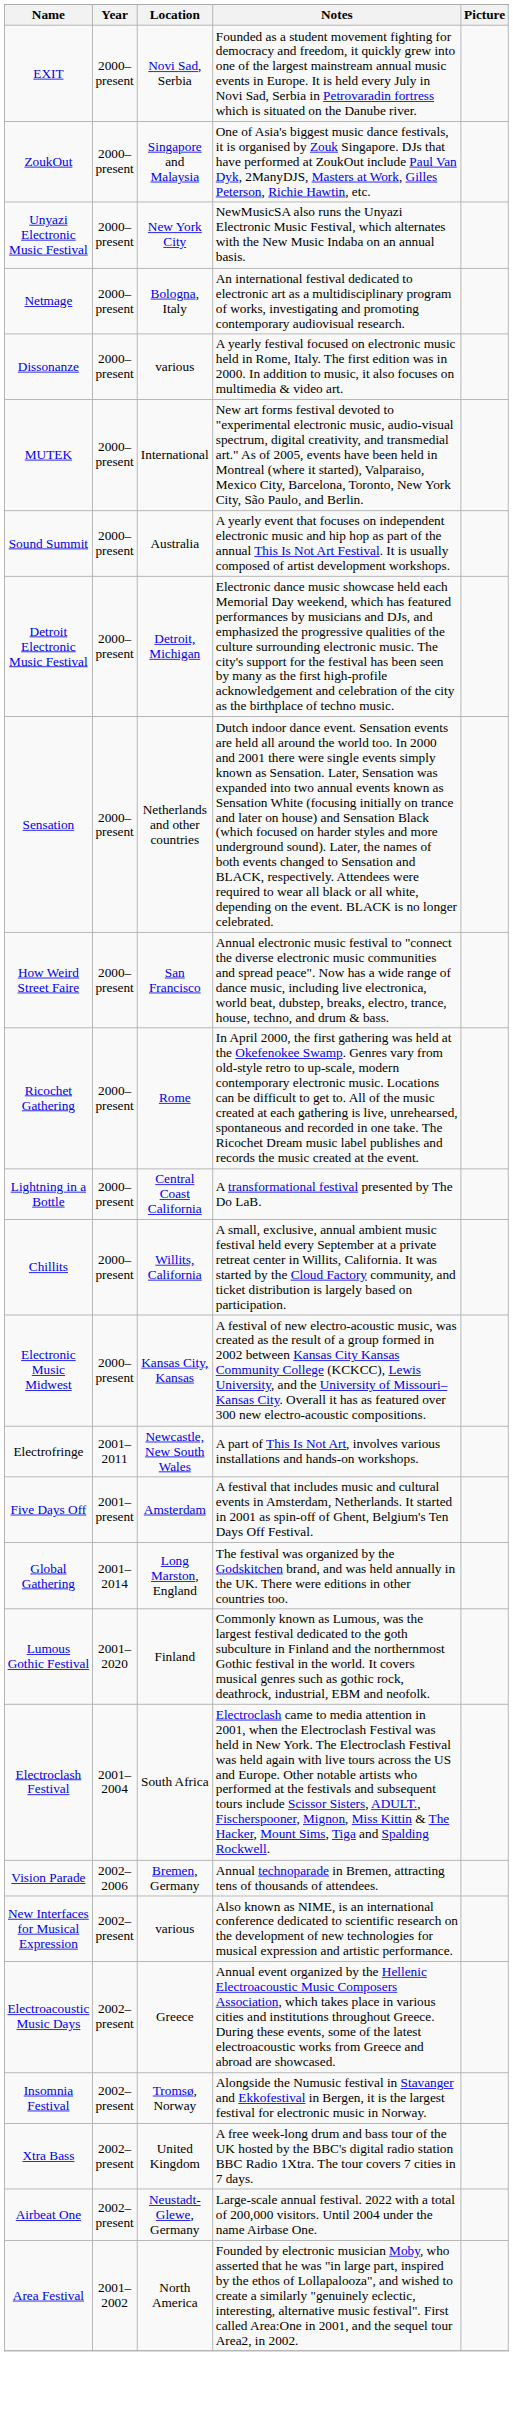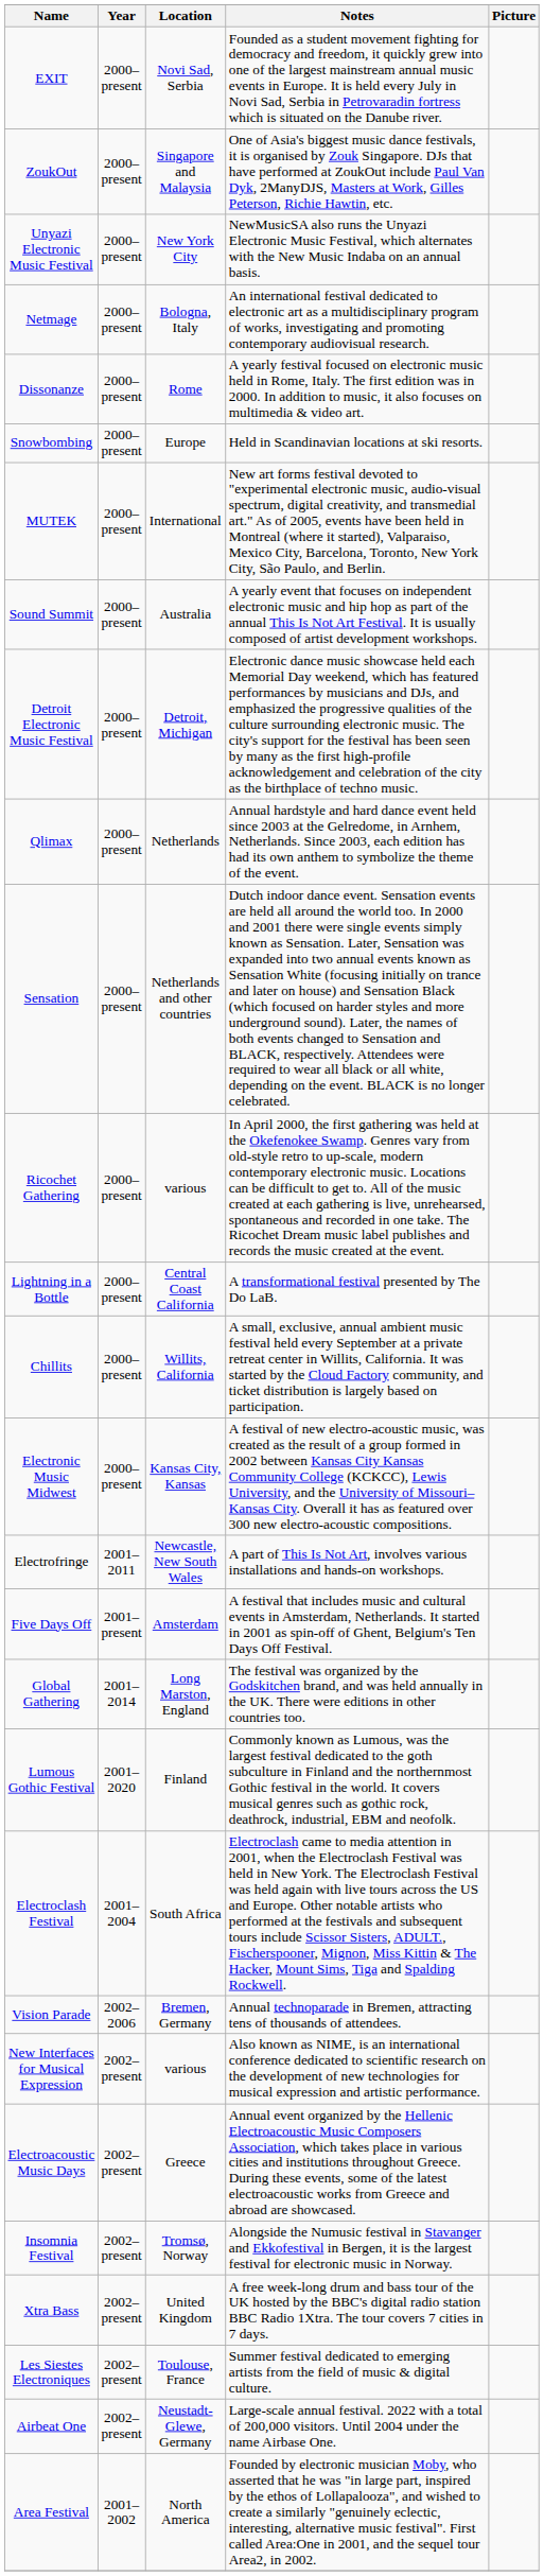Dissonanze | Location: various -> Rome
+ row: Snowbombing | 2000–present | Europe | Held in Scandinavian locations at ski resorts.
+ row: Qlimax | 2000–present | Netherlands | Annual hardstyle and hard dance event held since 2003 at the Gelredome, in Arnhem, Netherlands. Since 2003, each edition has had its own anthem to symbolize the theme of the event.
- row: How Weird Street Faire | 2000–present | San Francisco | Annual electronic music festival to "connect the diverse electronic music communities and spread peace". Now has a wide range of dance music, including live electronica, world beat, dubstep, breaks, electro, trance, house, techno, and drum & bass.
Ricochet Gathering | Location: Rome -> various
+ row: Les Siestes Electroniques | 2002–present | Toulouse, France | Summer festival dedicated to emerging artists from the field of music & digital culture.
